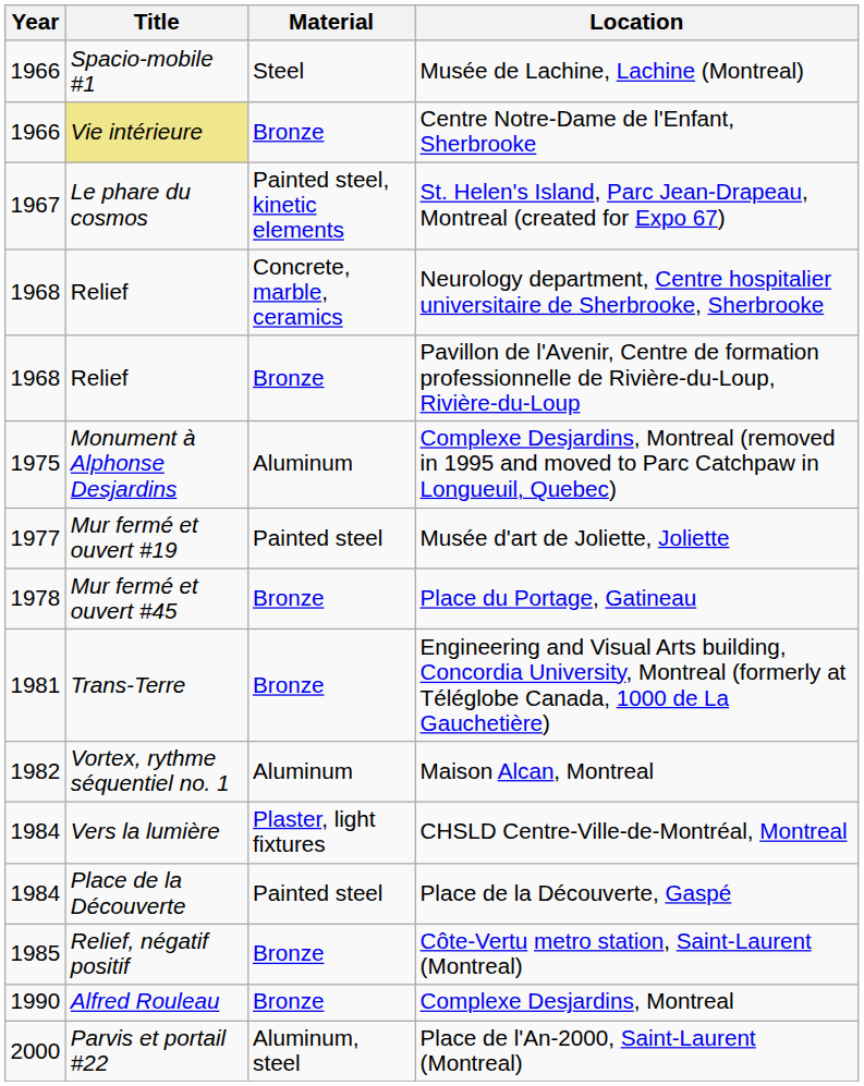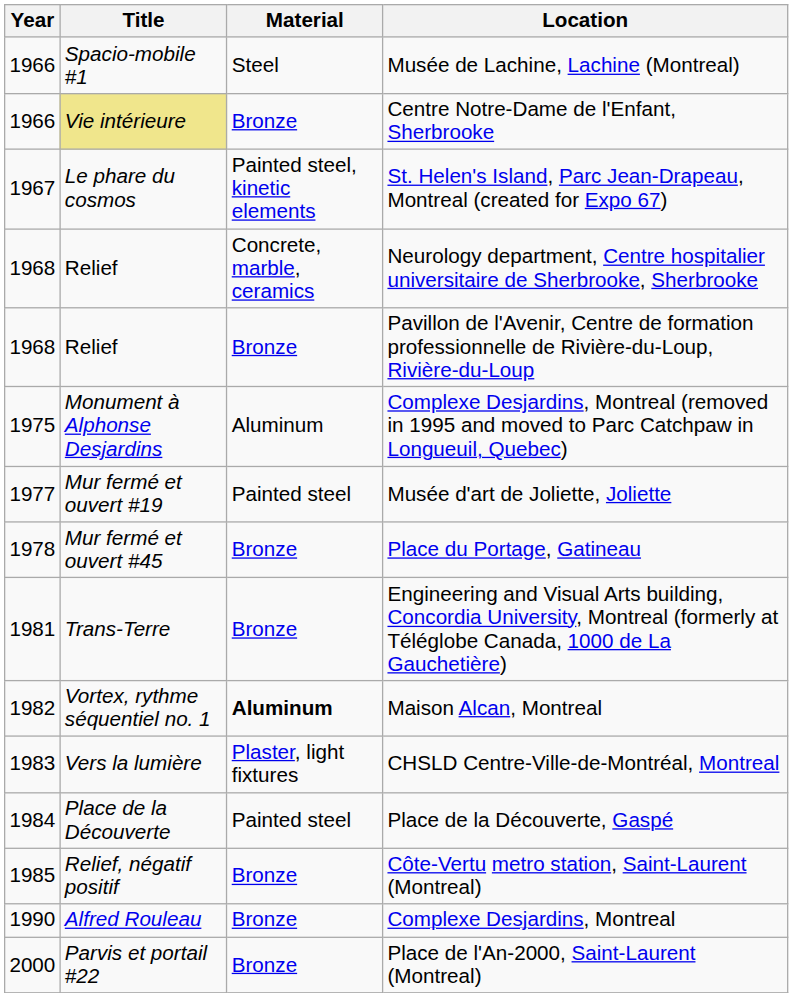Maison Alcan, Montreal | Material: normal -> bold
CHSLD Centre-Ville-de-Montréal, Montreal | Year: 1984 -> 1983
Place de l'An-2000, Saint-Laurent (Montreal) | Material: Aluminum, steel -> Bronze
